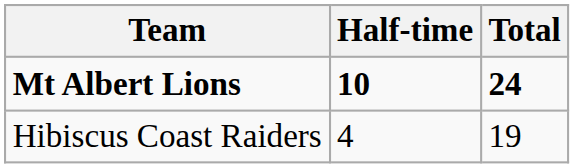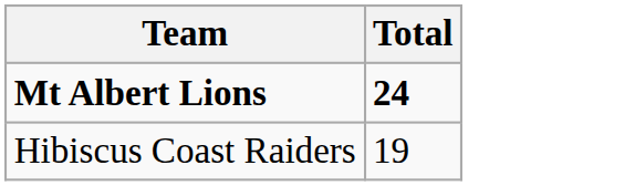- column: Half-time | 10 | 4
